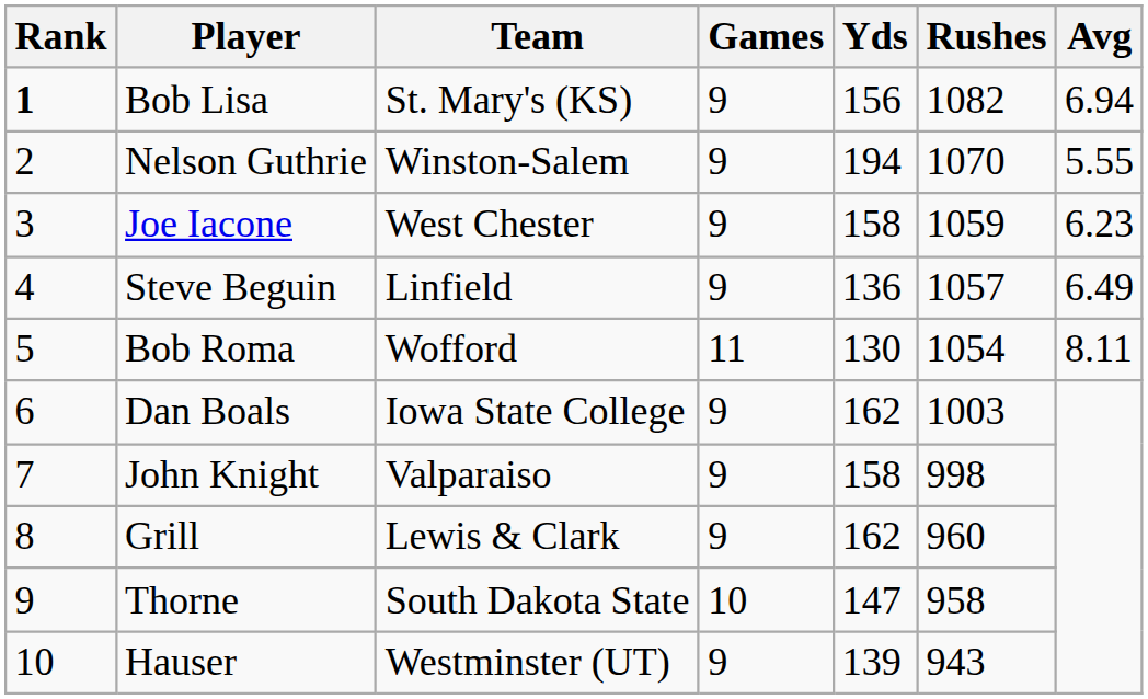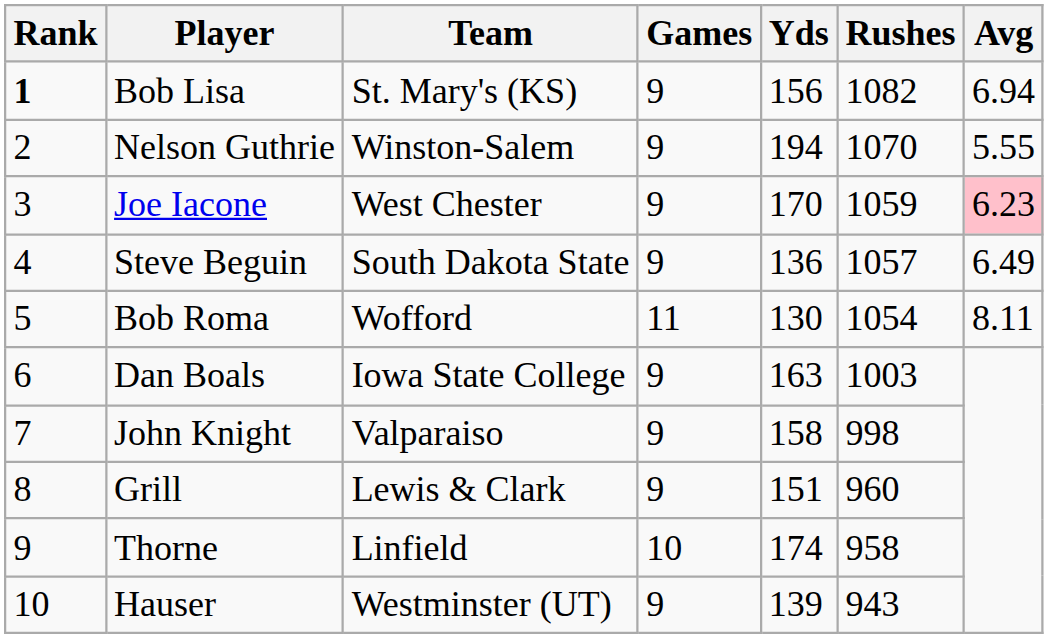Joe Iacone | Yds: 158 -> 170
Joe Iacone | Avg: no background -> pink background
Steve Beguin | Team: Linfield -> South Dakota State
Dan Boals | Yds: 162 -> 163
Grill | Yds: 162 -> 151
Thorne | Team: South Dakota State -> Linfield
Thorne | Yds: 147 -> 174
